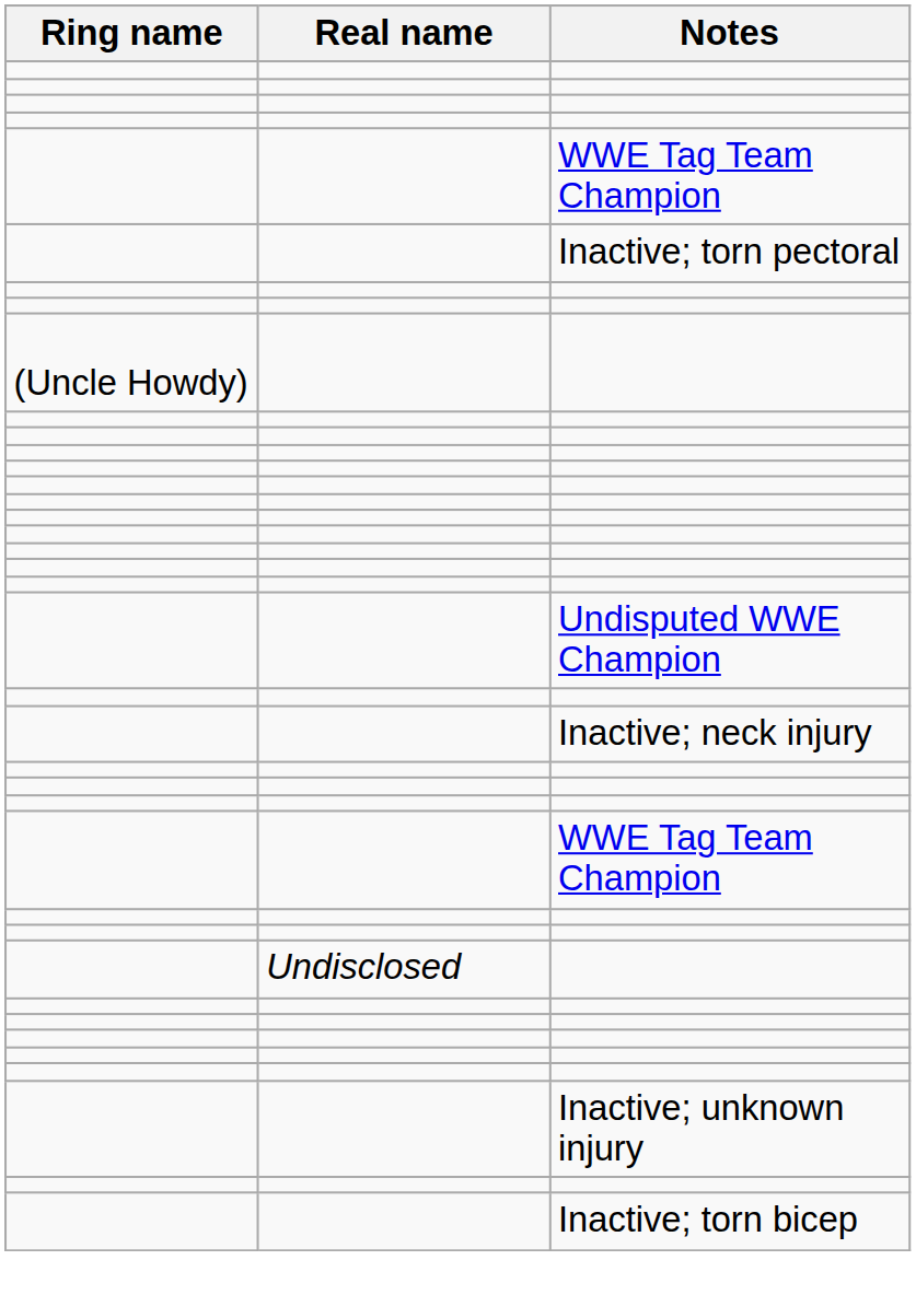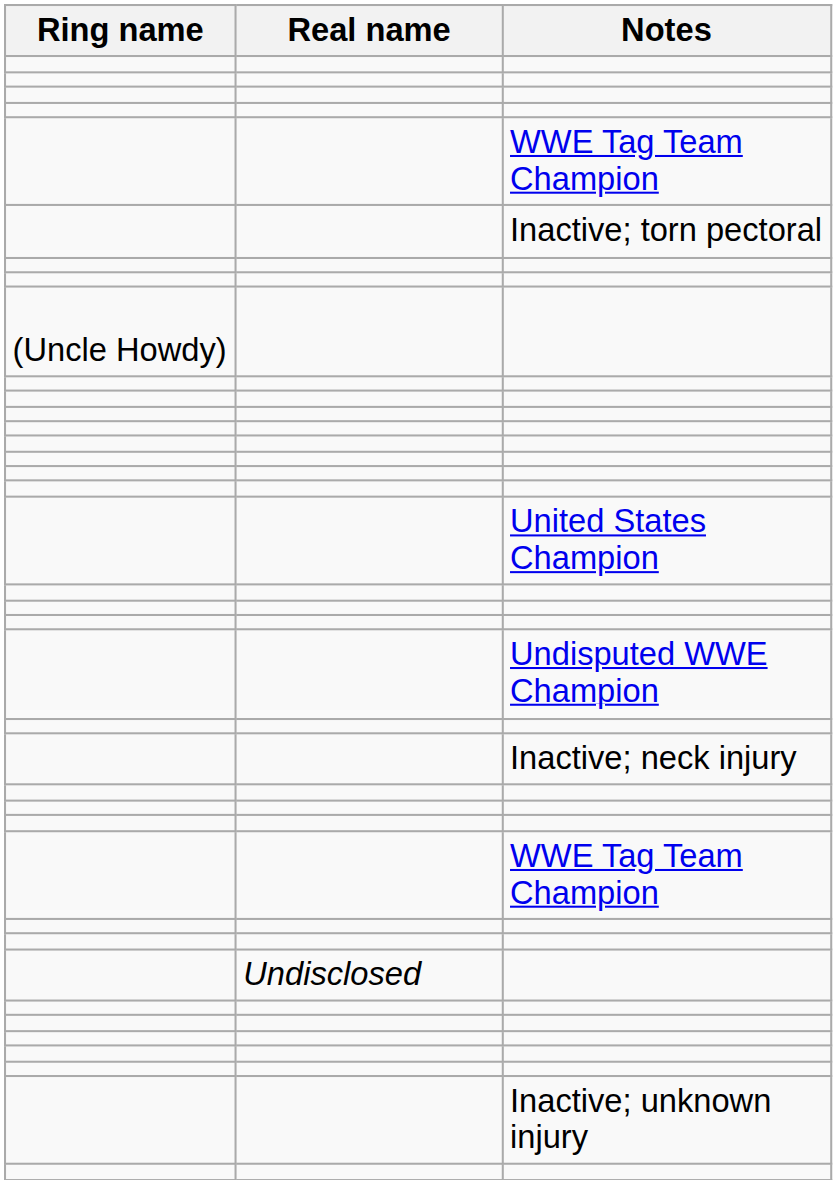+ row: United States Champion
- row: Inactive; torn bicep
